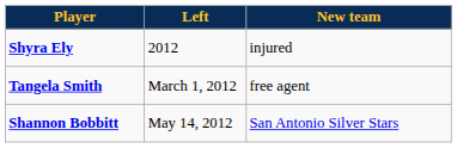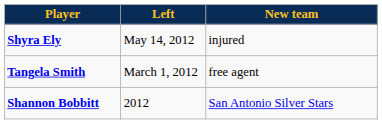Shyra Ely | Left: 2012 -> May 14, 2012
Shannon Bobbitt | Left: May 14, 2012 -> 2012
